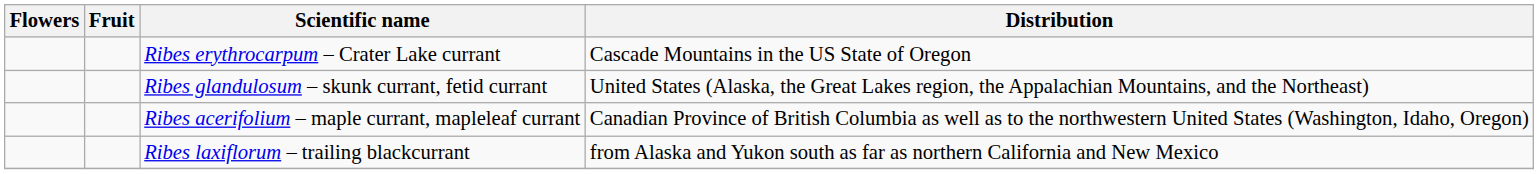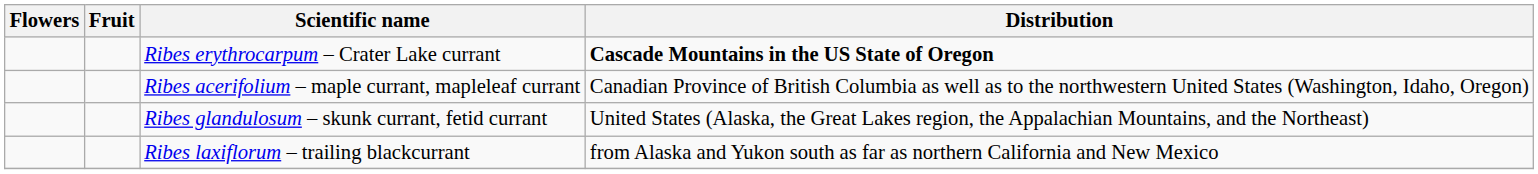Ribes erythrocarpum – Crater Lake currant | Distribution: normal -> bold
rows swapped: Ribes acerifolium – maple currant, mapleleaf currant <-> Ribes glandulosum – skunk currant, fetid currant
